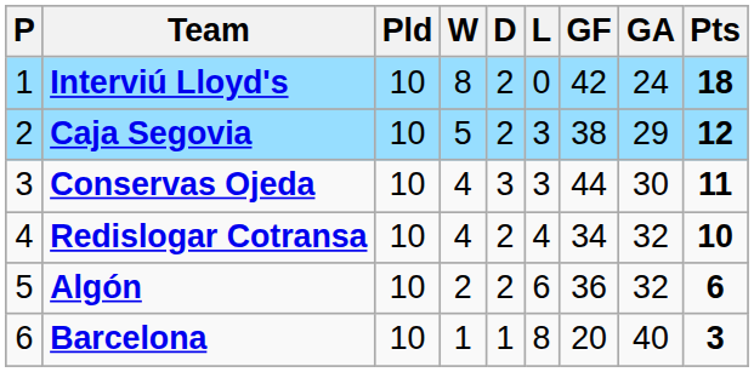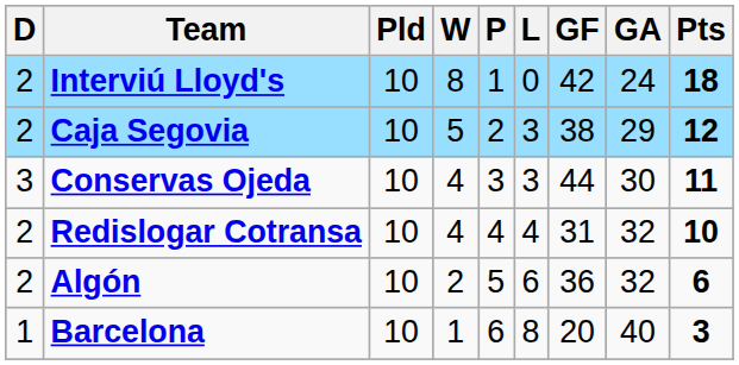columns swapped: P <-> D
Redislogar Cotransa | GF: 34 -> 31
